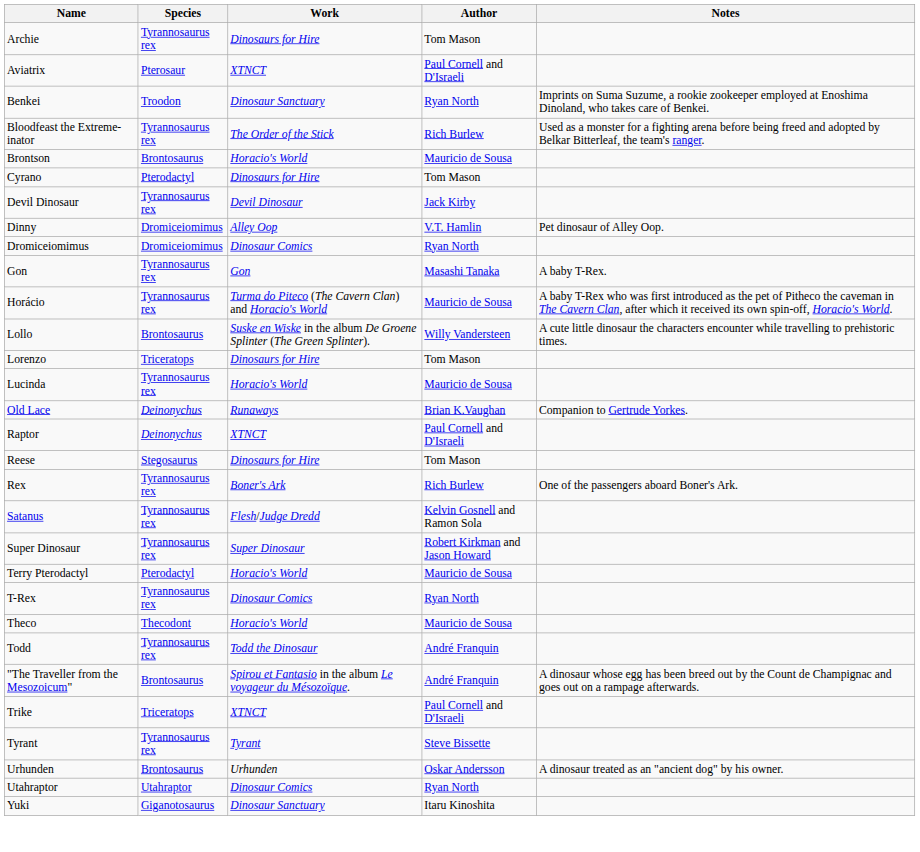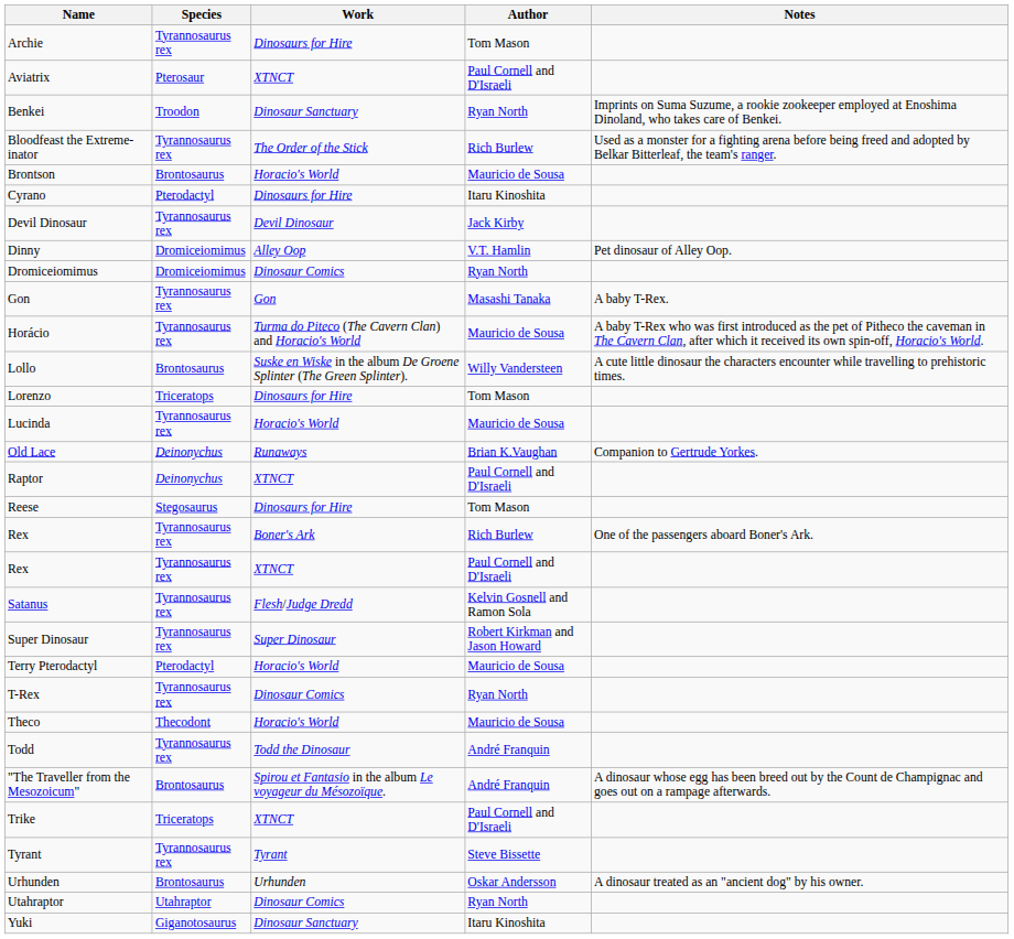Cyrano | Author: Tom Mason -> Itaru Kinoshita
+ row: Rex | Tyrannosaurus rex | XTNCT | Paul Cornell and D'Israeli
